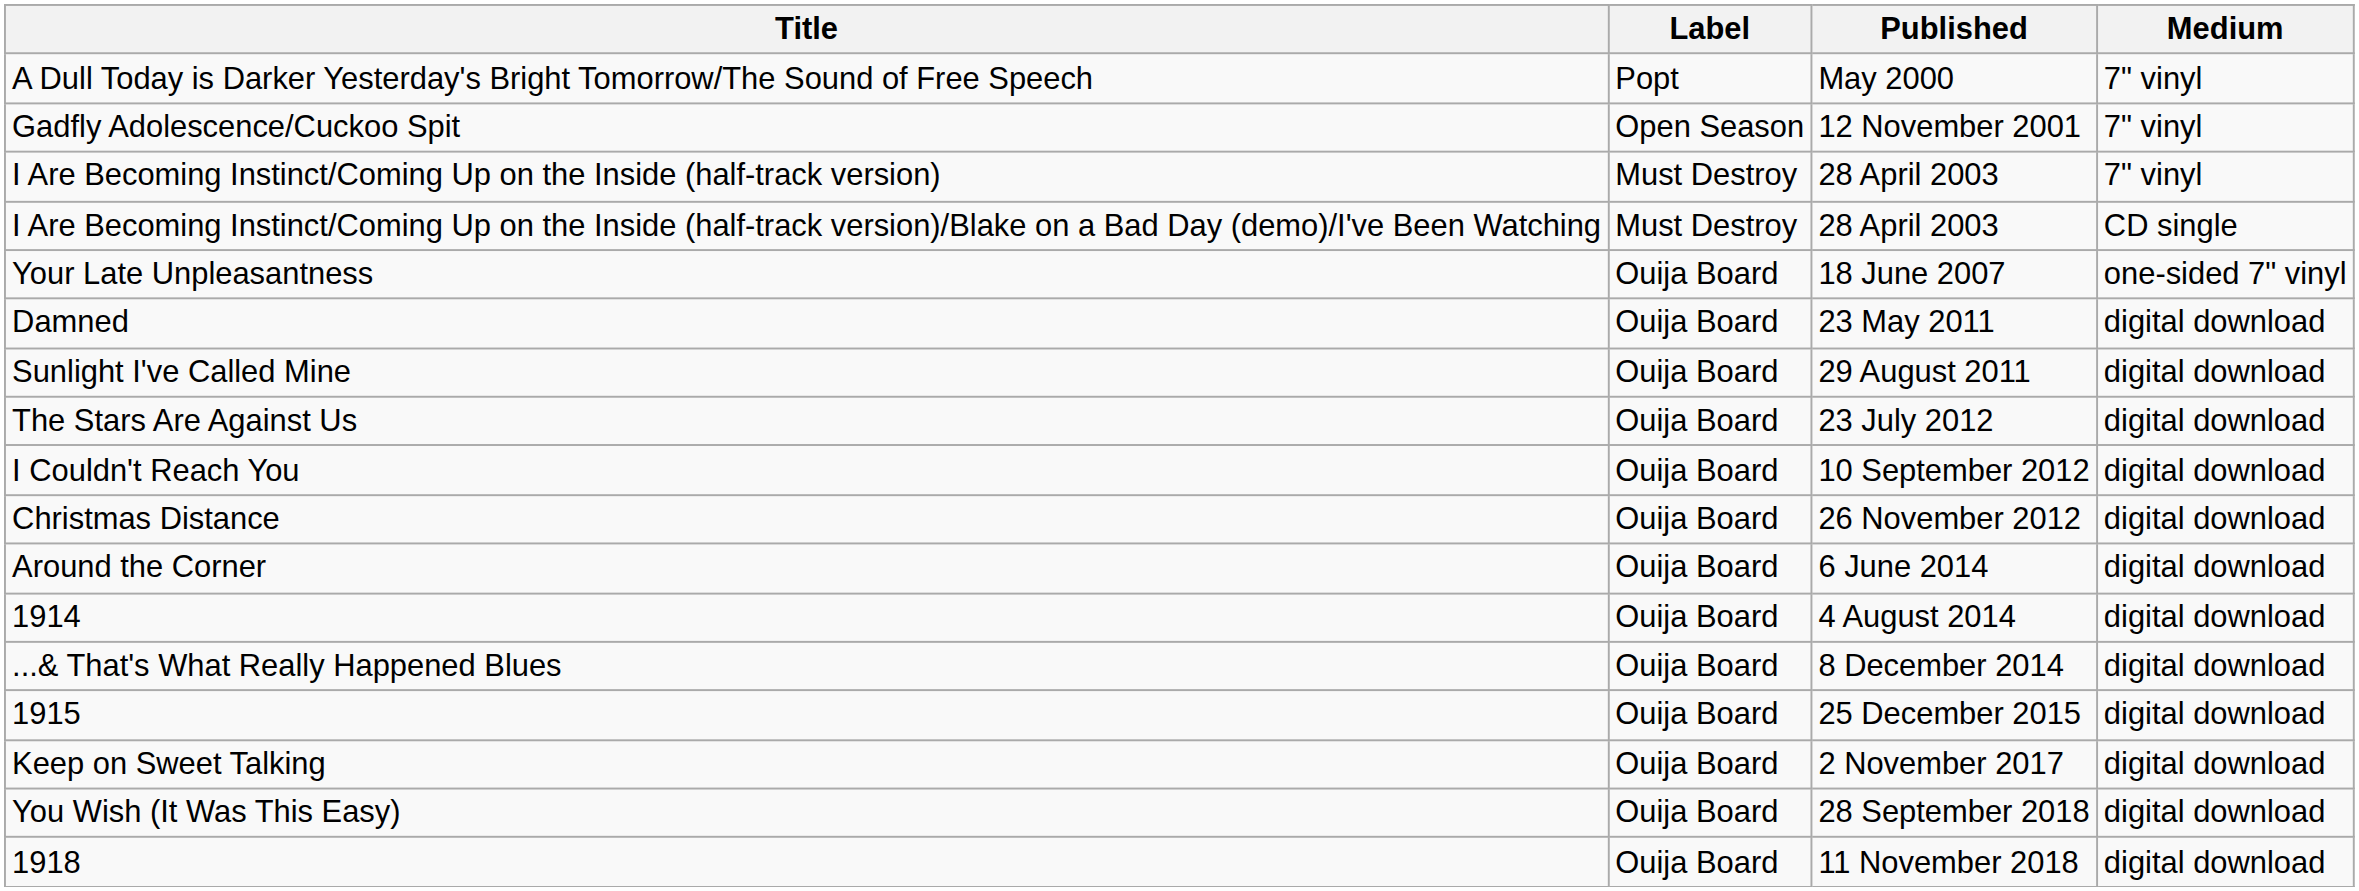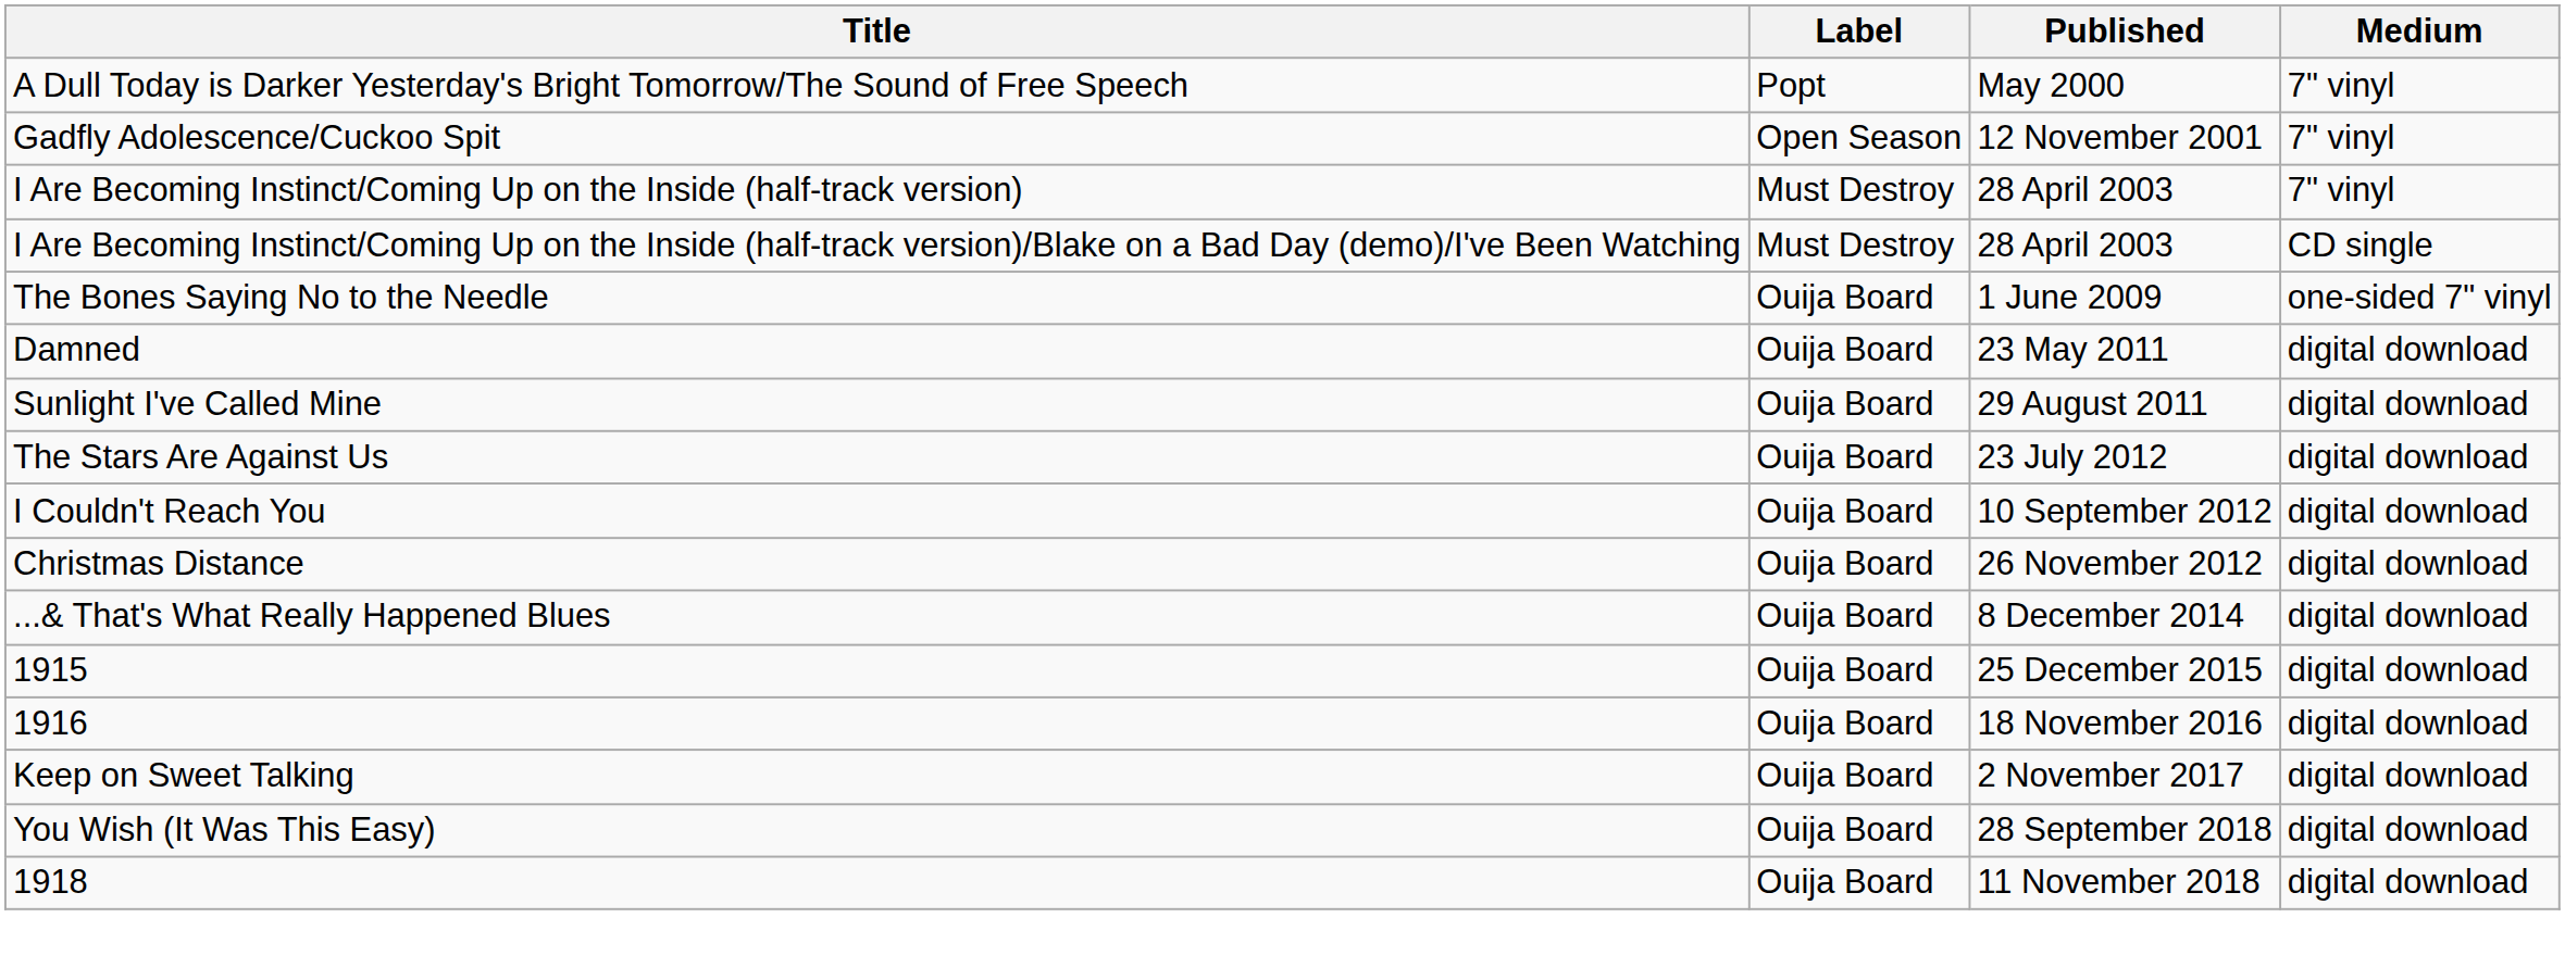- row: Your Late Unpleasantness | Ouija Board | 18 June 2007 | one-sided 7" vinyl
+ row: The Bones Saying No to the Needle | Ouija Board | 1 June 2009 | one-sided 7" vinyl
- row: Around the Corner | Ouija Board | 6 June 2014 | digital download
- row: 1914 | Ouija Board | 4 August 2014 | digital download
+ row: 1916 | Ouija Board | 18 November 2016 | digital download
